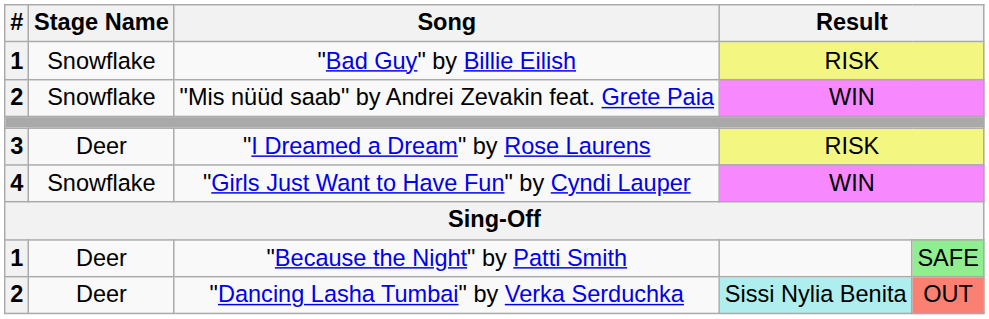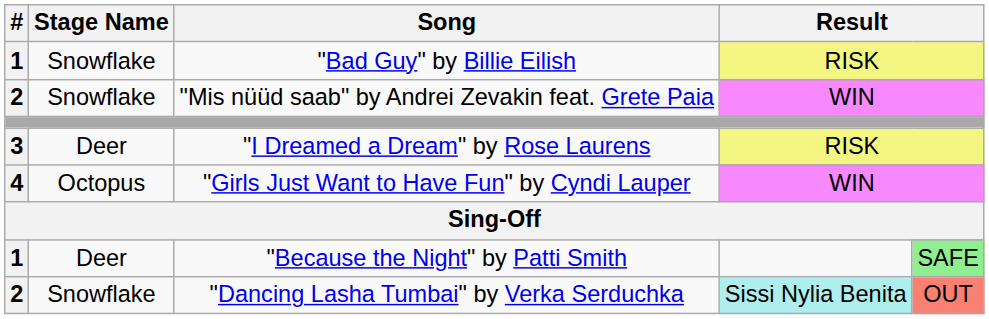"Girls Just Want to Have Fun" by Cyndi Lauper | Stage Name: Snowflake -> Octopus
"Dancing Lasha Tumbai" by Verka Serduchka | Stage Name: Deer -> Snowflake
